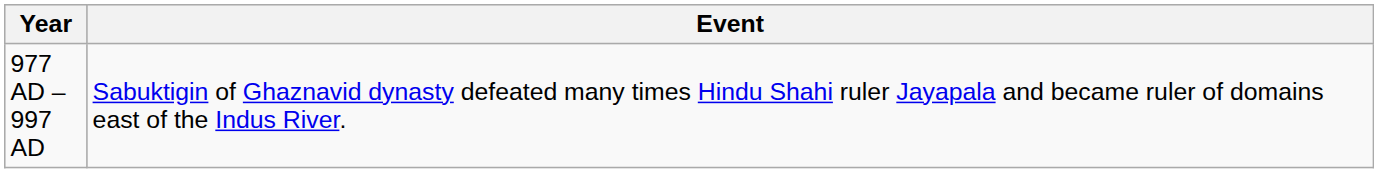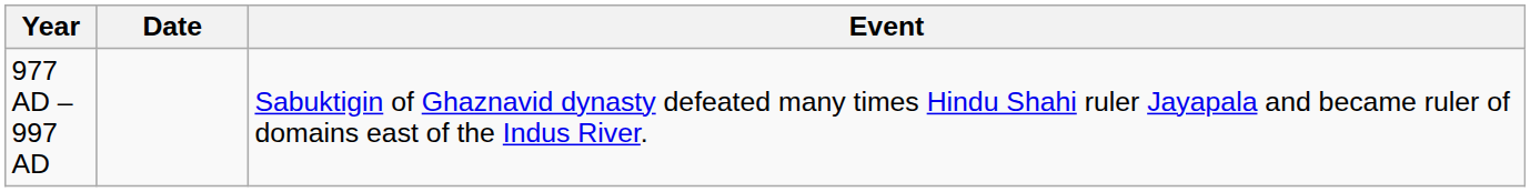+ column: Date
